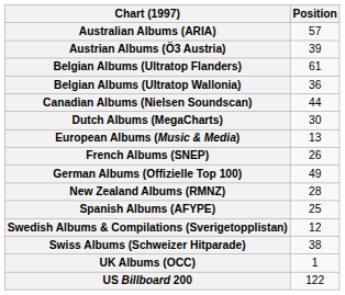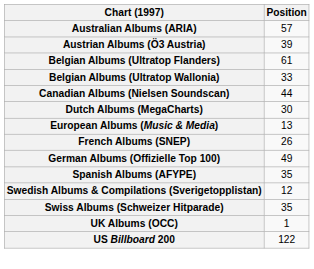Belgian Albums (Ultratop Wallonia) | Position: 36 -> 33
- row: New Zealand Albums (RMNZ) | 28
Spanish Albums (AFYPE) | Position: 25 -> 35
Swiss Albums (Schweizer Hitparade) | Position: 38 -> 35
